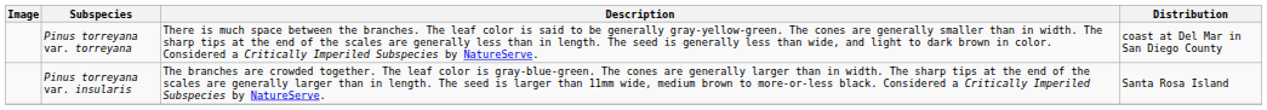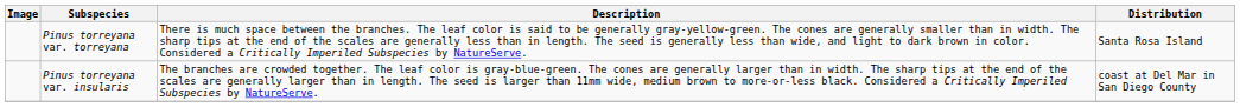Pinus torreyana var. torreyana | Distribution: coast at Del Mar in San Diego County -> Santa Rosa Island
Pinus torreyana var. insularis | Distribution: Santa Rosa Island -> coast at Del Mar in San Diego County
